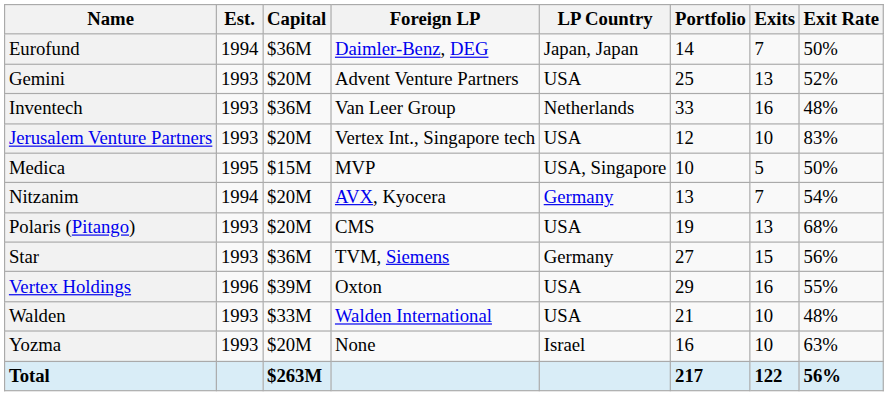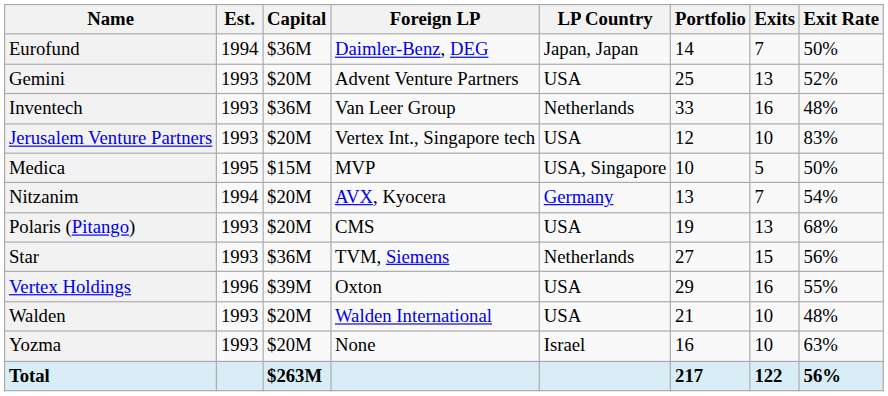Star | LP Country: Germany -> Netherlands
Walden | Capital: $33M -> $20M
